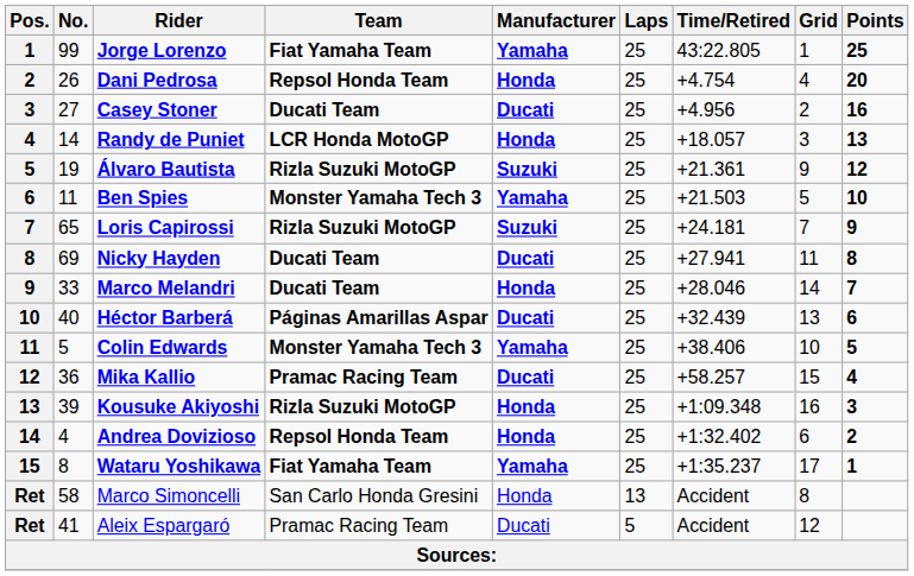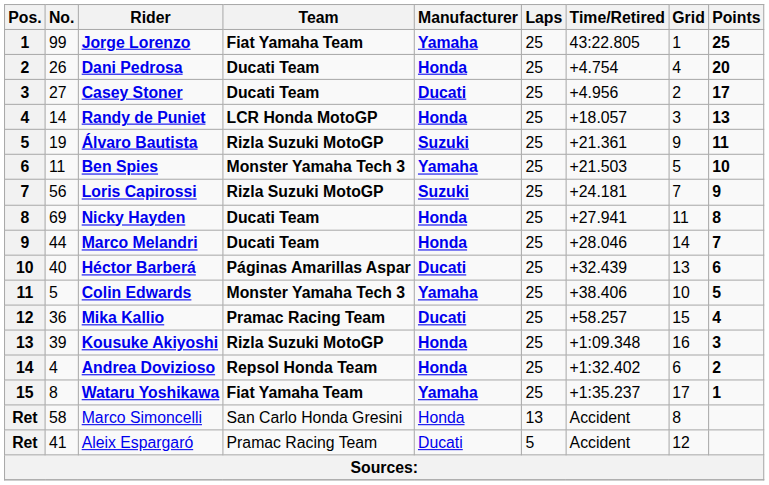Dani Pedrosa | Team: Repsol Honda Team -> Ducati Team
Casey Stoner | Points: 16 -> 17
Álvaro Bautista | Points: 12 -> 11
Loris Capirossi | No.: 65 -> 56
Nicky Hayden | Manufacturer: Ducati -> Honda
Marco Melandri | No.: 33 -> 44
